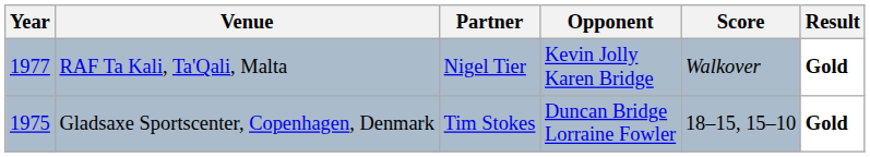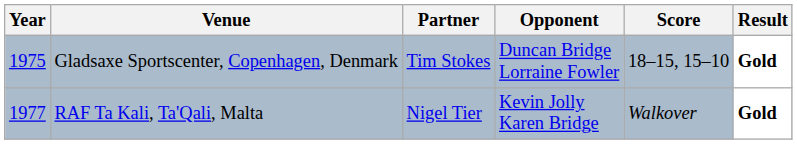rows swapped: Gladsaxe Sportscenter, Copenhagen, Denmark <-> RAF Ta Kali, Ta'Qali, Malta
